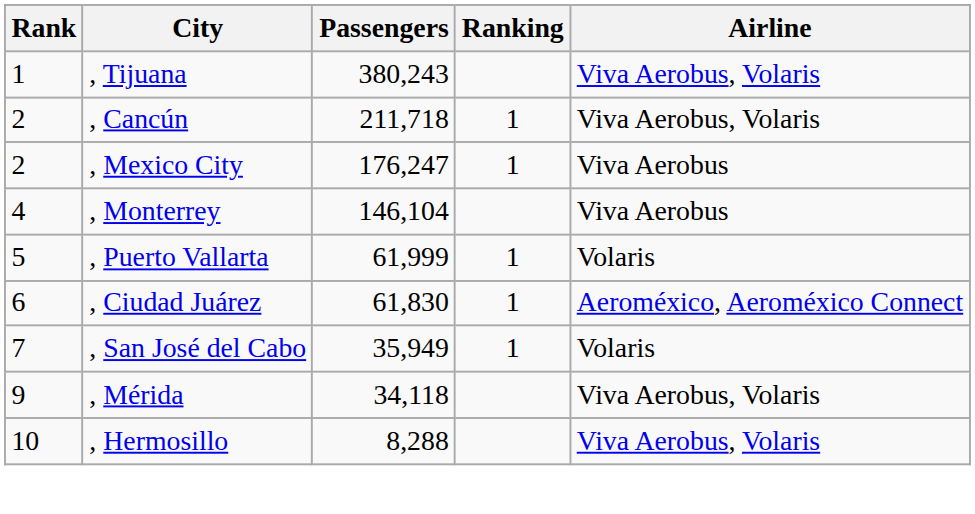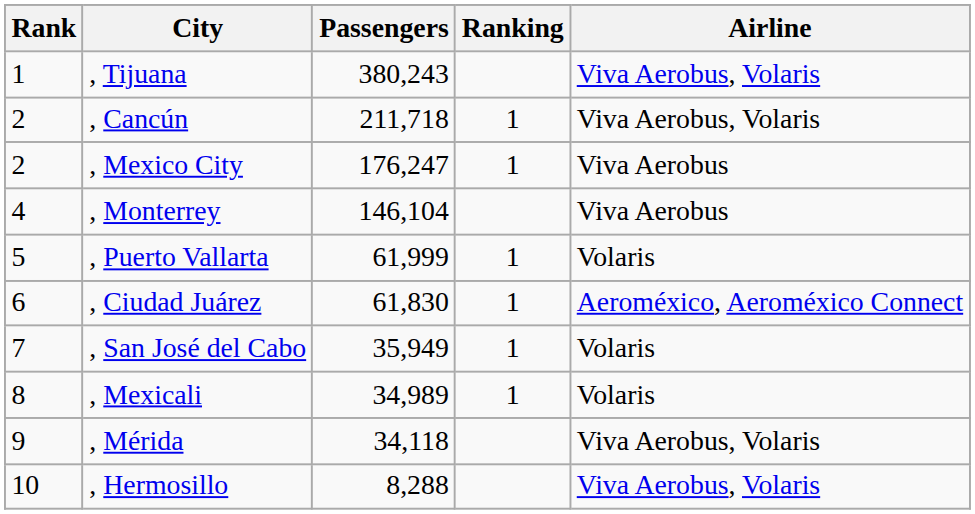+ row: 8 | , Mexicali | 34,989 | 1 | Volaris
